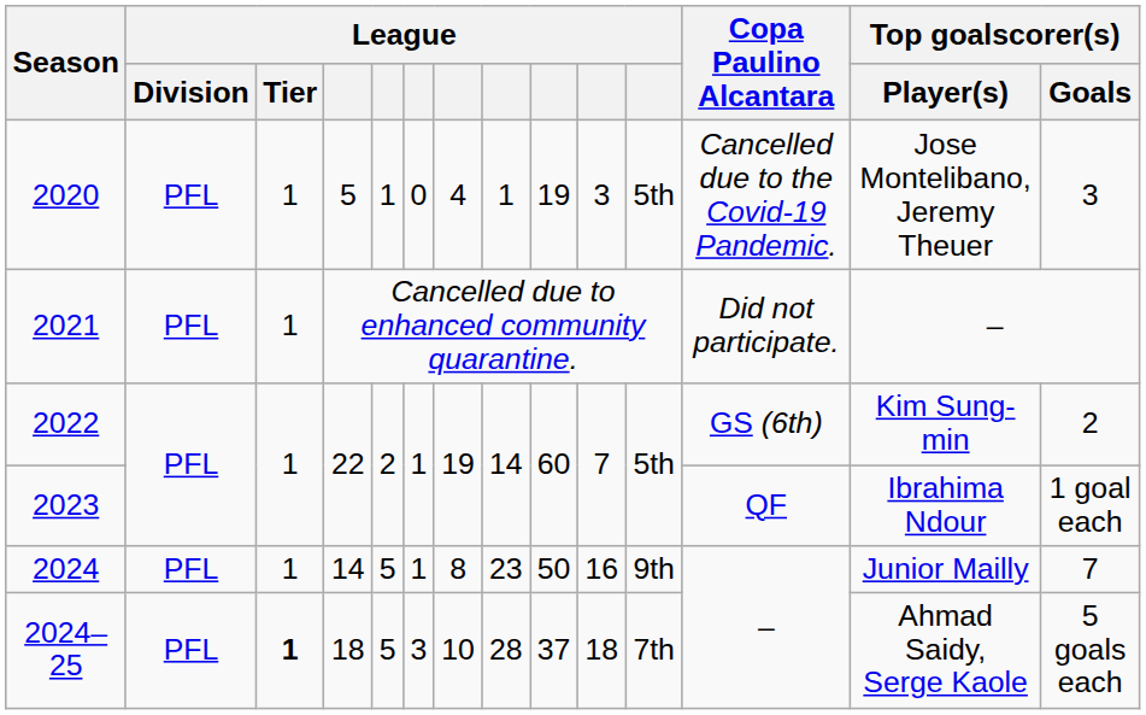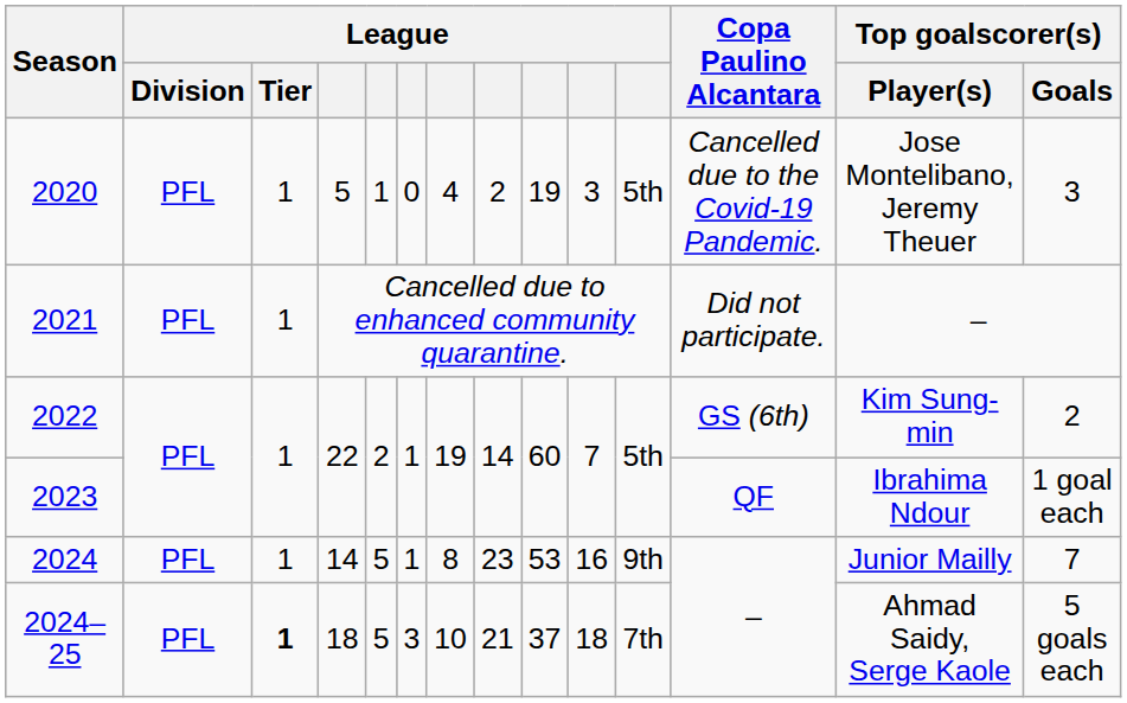2020 | column 8: 1 -> 2
2024 | column 9: 50 -> 53
2024–25 | column 8: 28 -> 21
